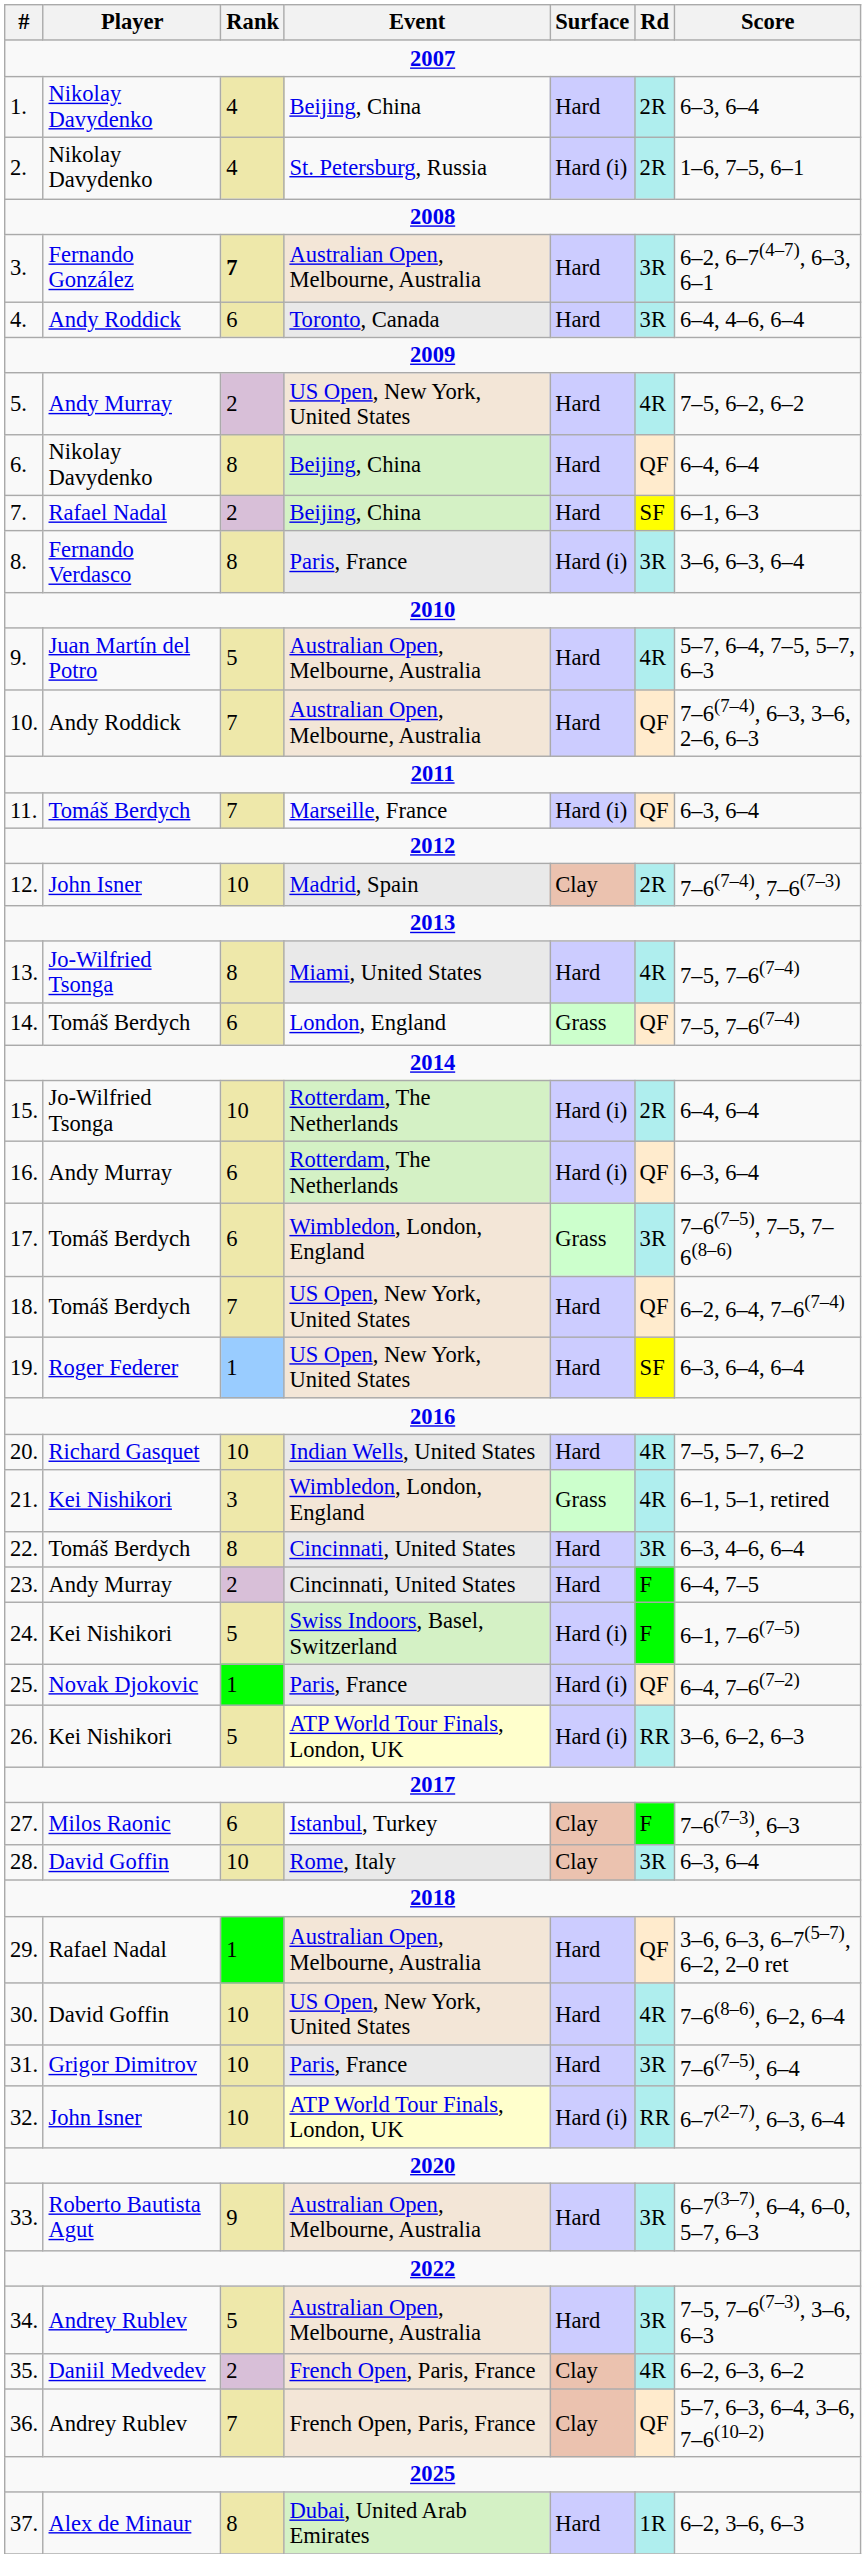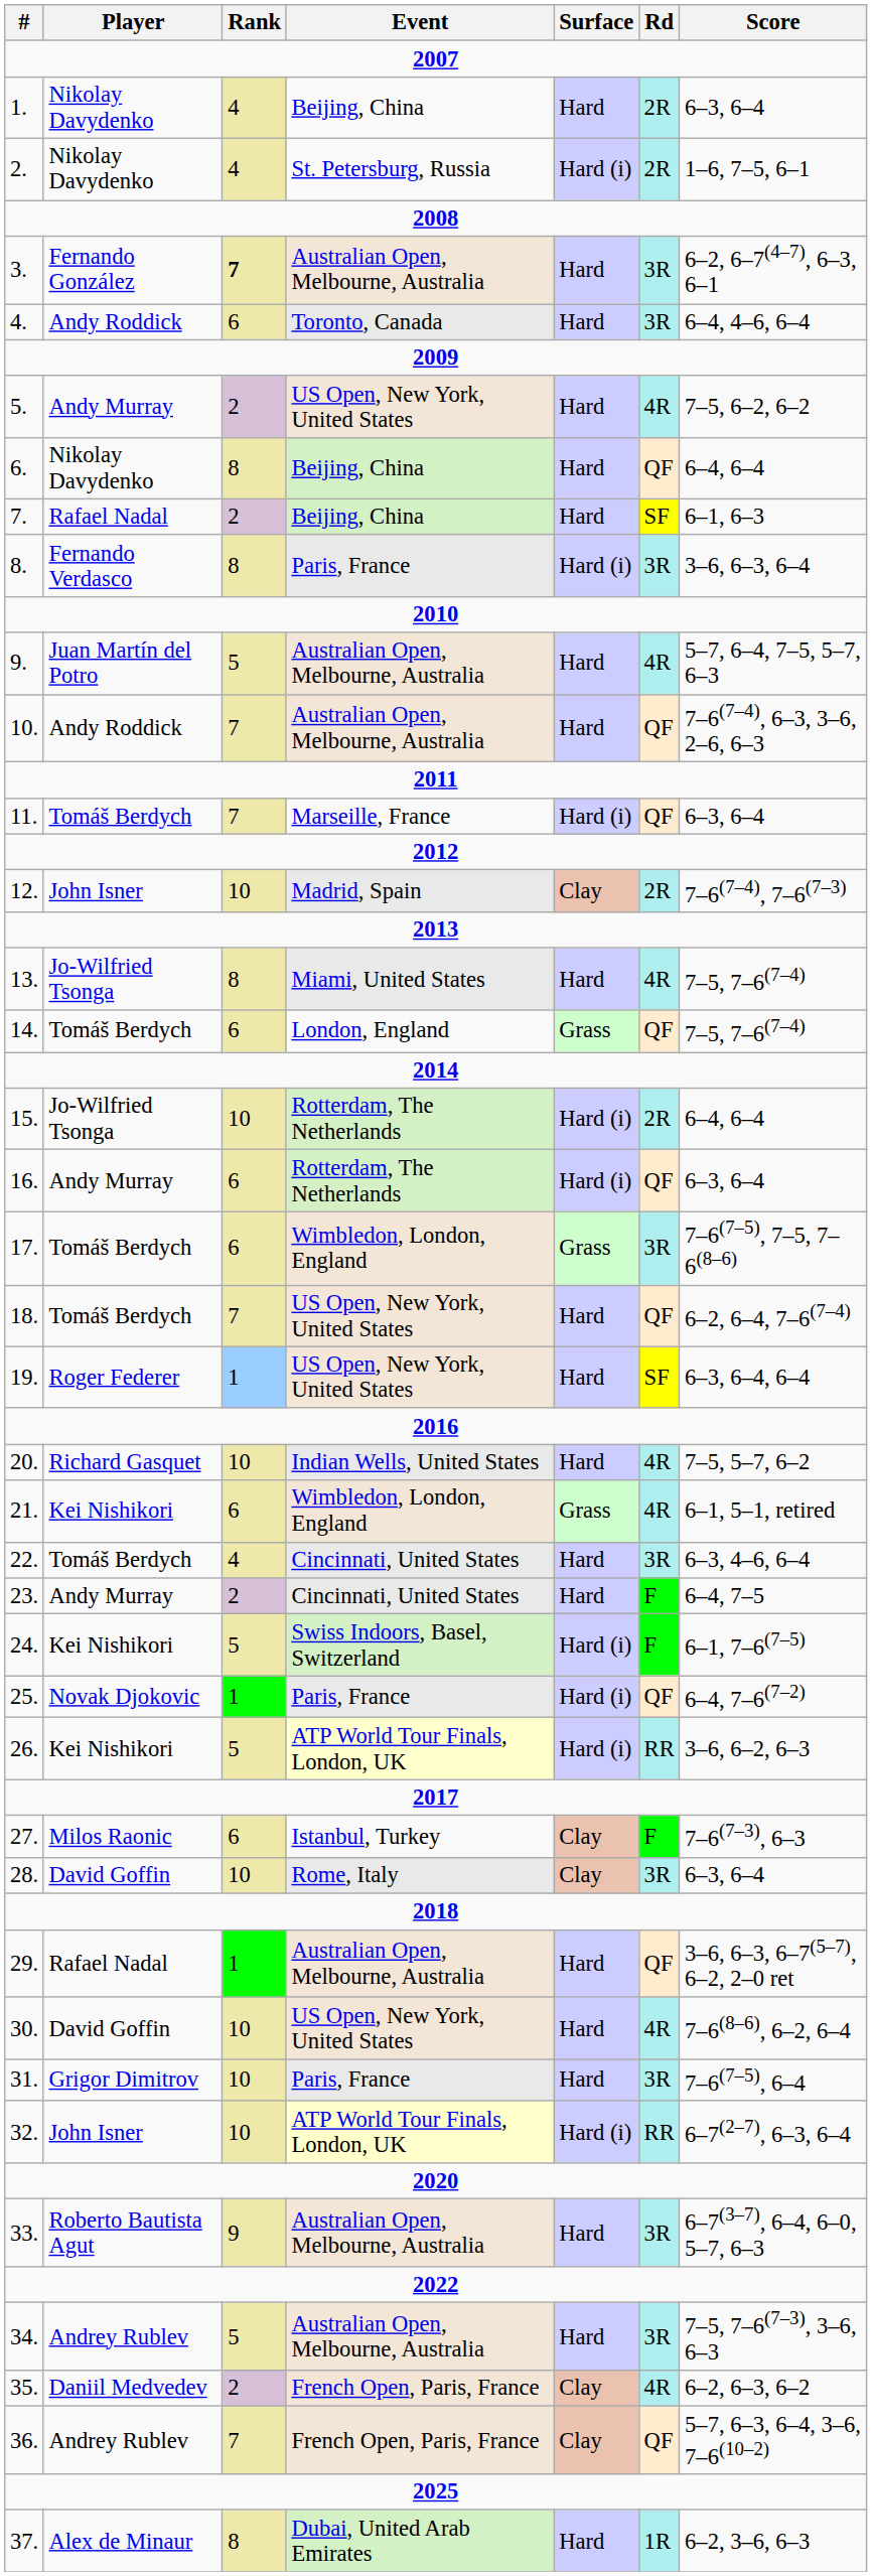21. | Rank: 3 -> 6
22. | Rank: 8 -> 4
